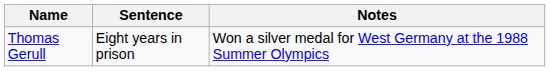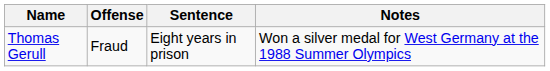+ column: Offense | Fraud
